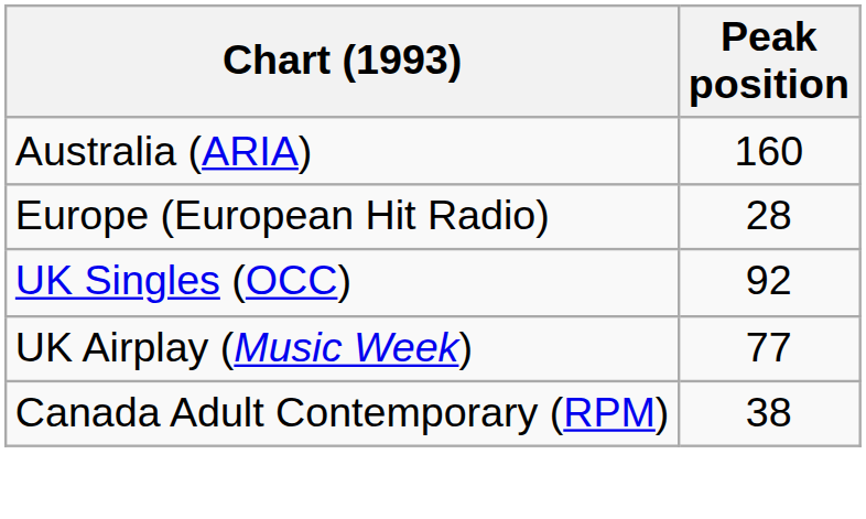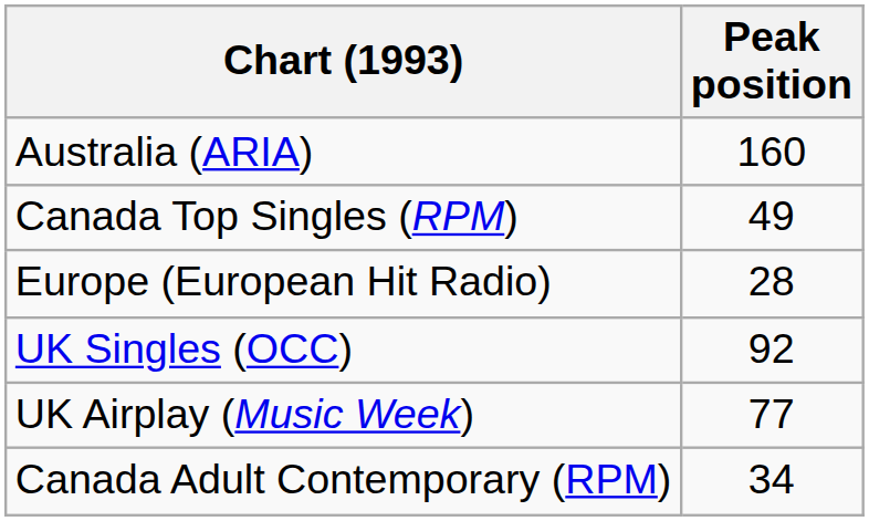+ row: Canada Top Singles (RPM) | 49
Canada Adult Contemporary (RPM) | Peak position: 38 -> 34
